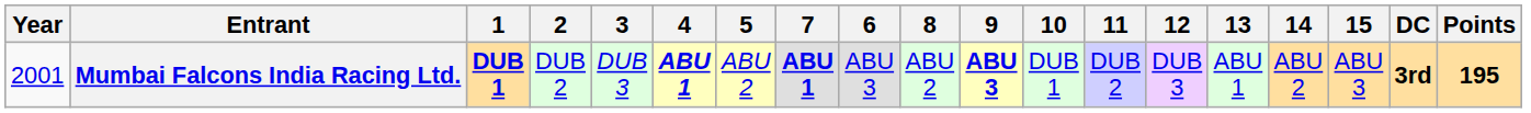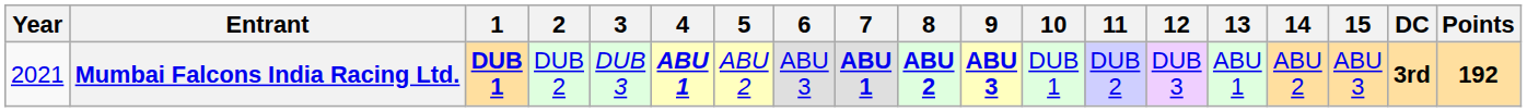columns swapped: 6 <-> 7
Mumbai Falcons India Racing Ltd. | Year: 2001 -> 2021
Mumbai Falcons India Racing Ltd. | 8: normal -> bold
Mumbai Falcons India Racing Ltd. | Points: 195 -> 192
